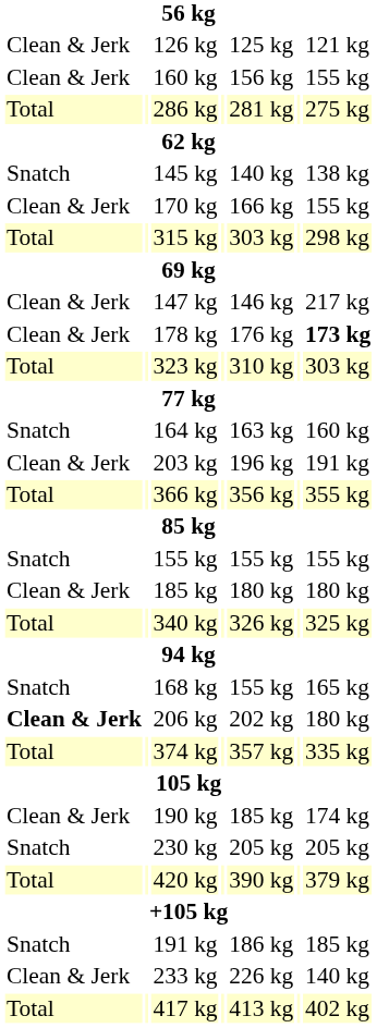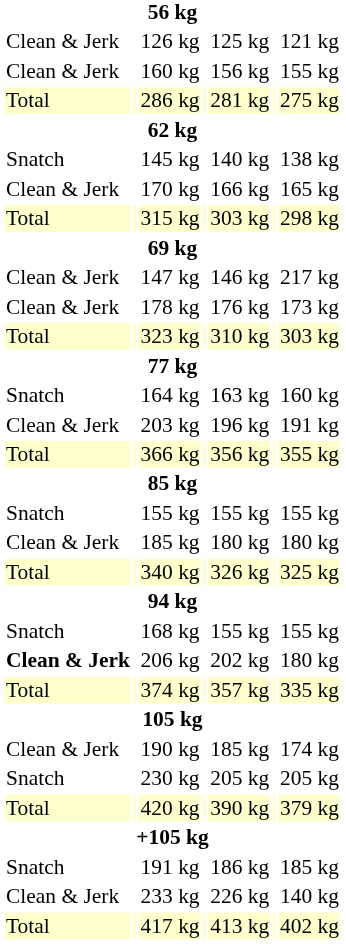170 kg | column 7: 155 kg -> 165 kg
178 kg | column 7: bold -> normal
168 kg | column 7: 165 kg -> 155 kg
